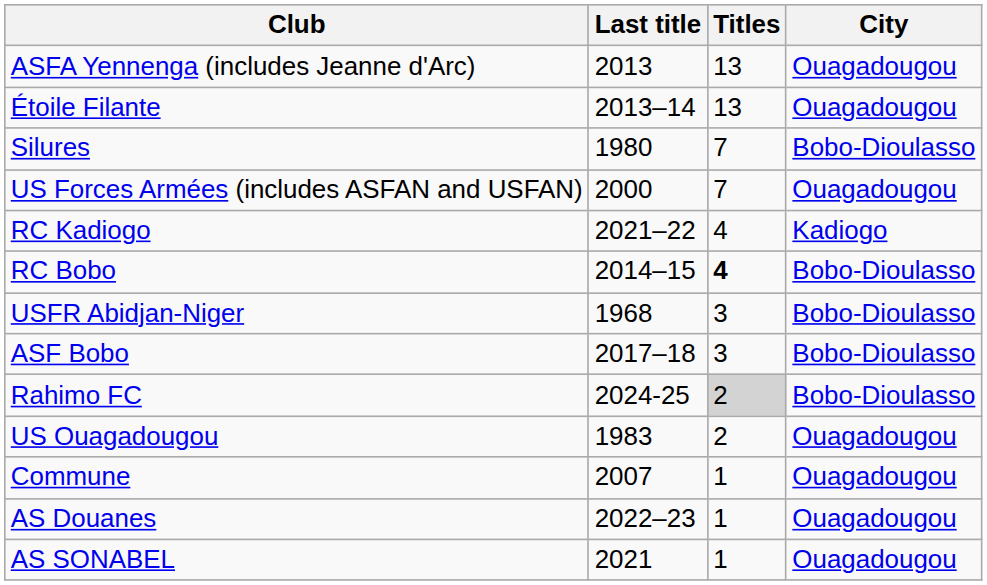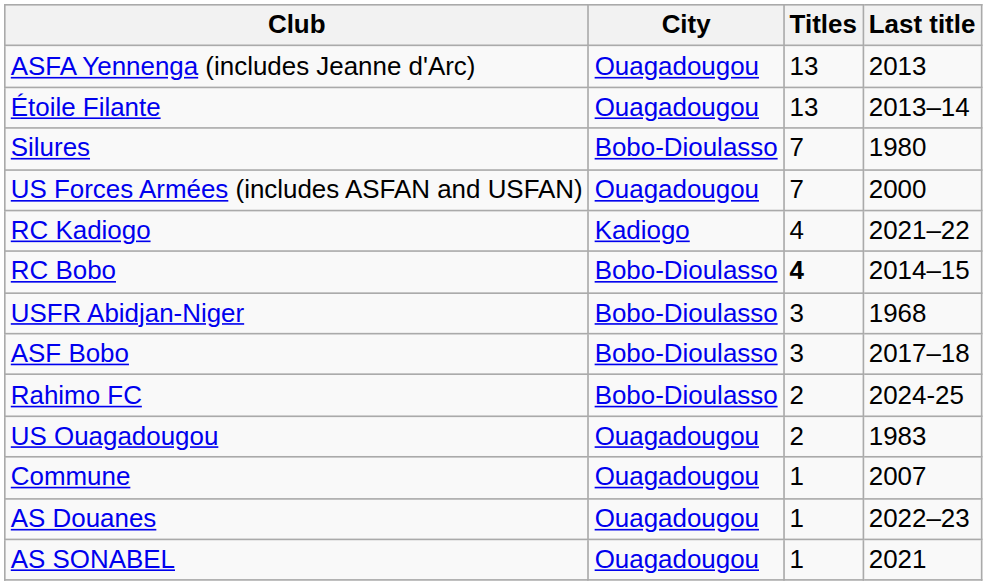columns swapped: City <-> Last title
Rahimo FC | Titles: lightgrey background -> no background
